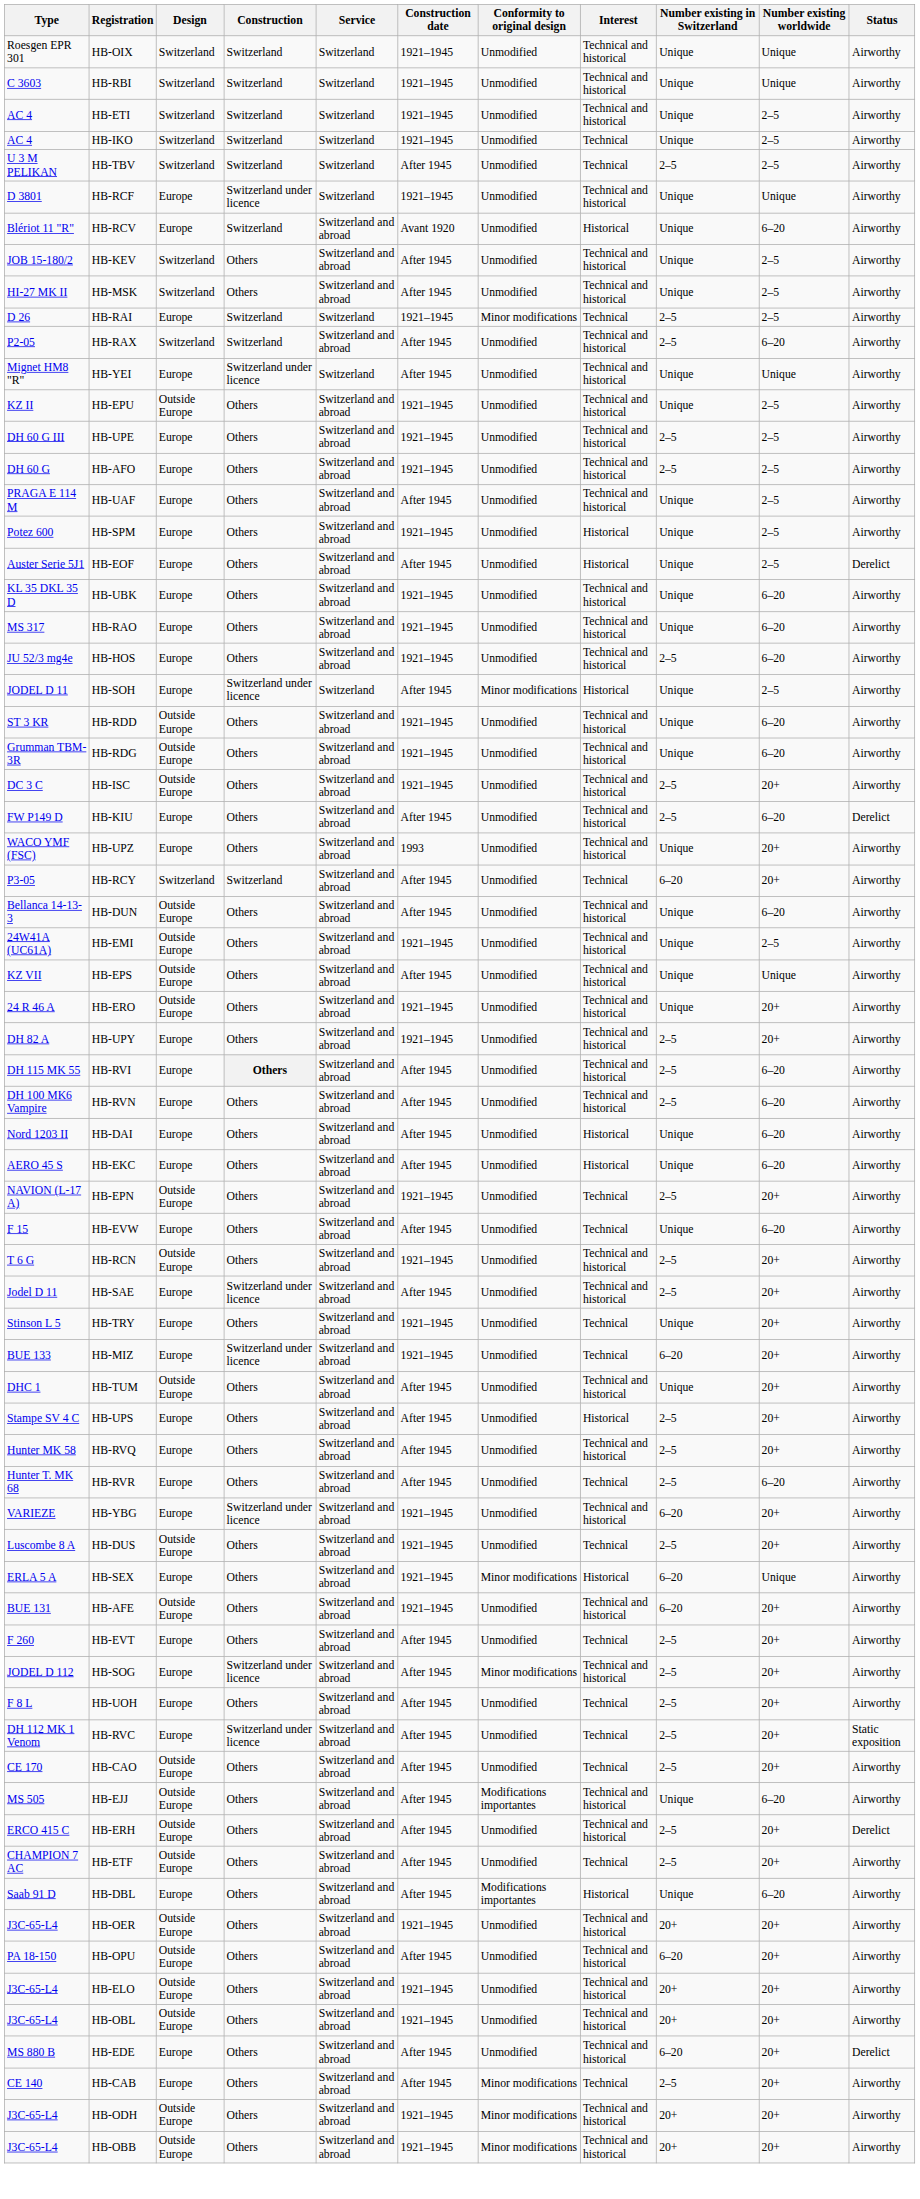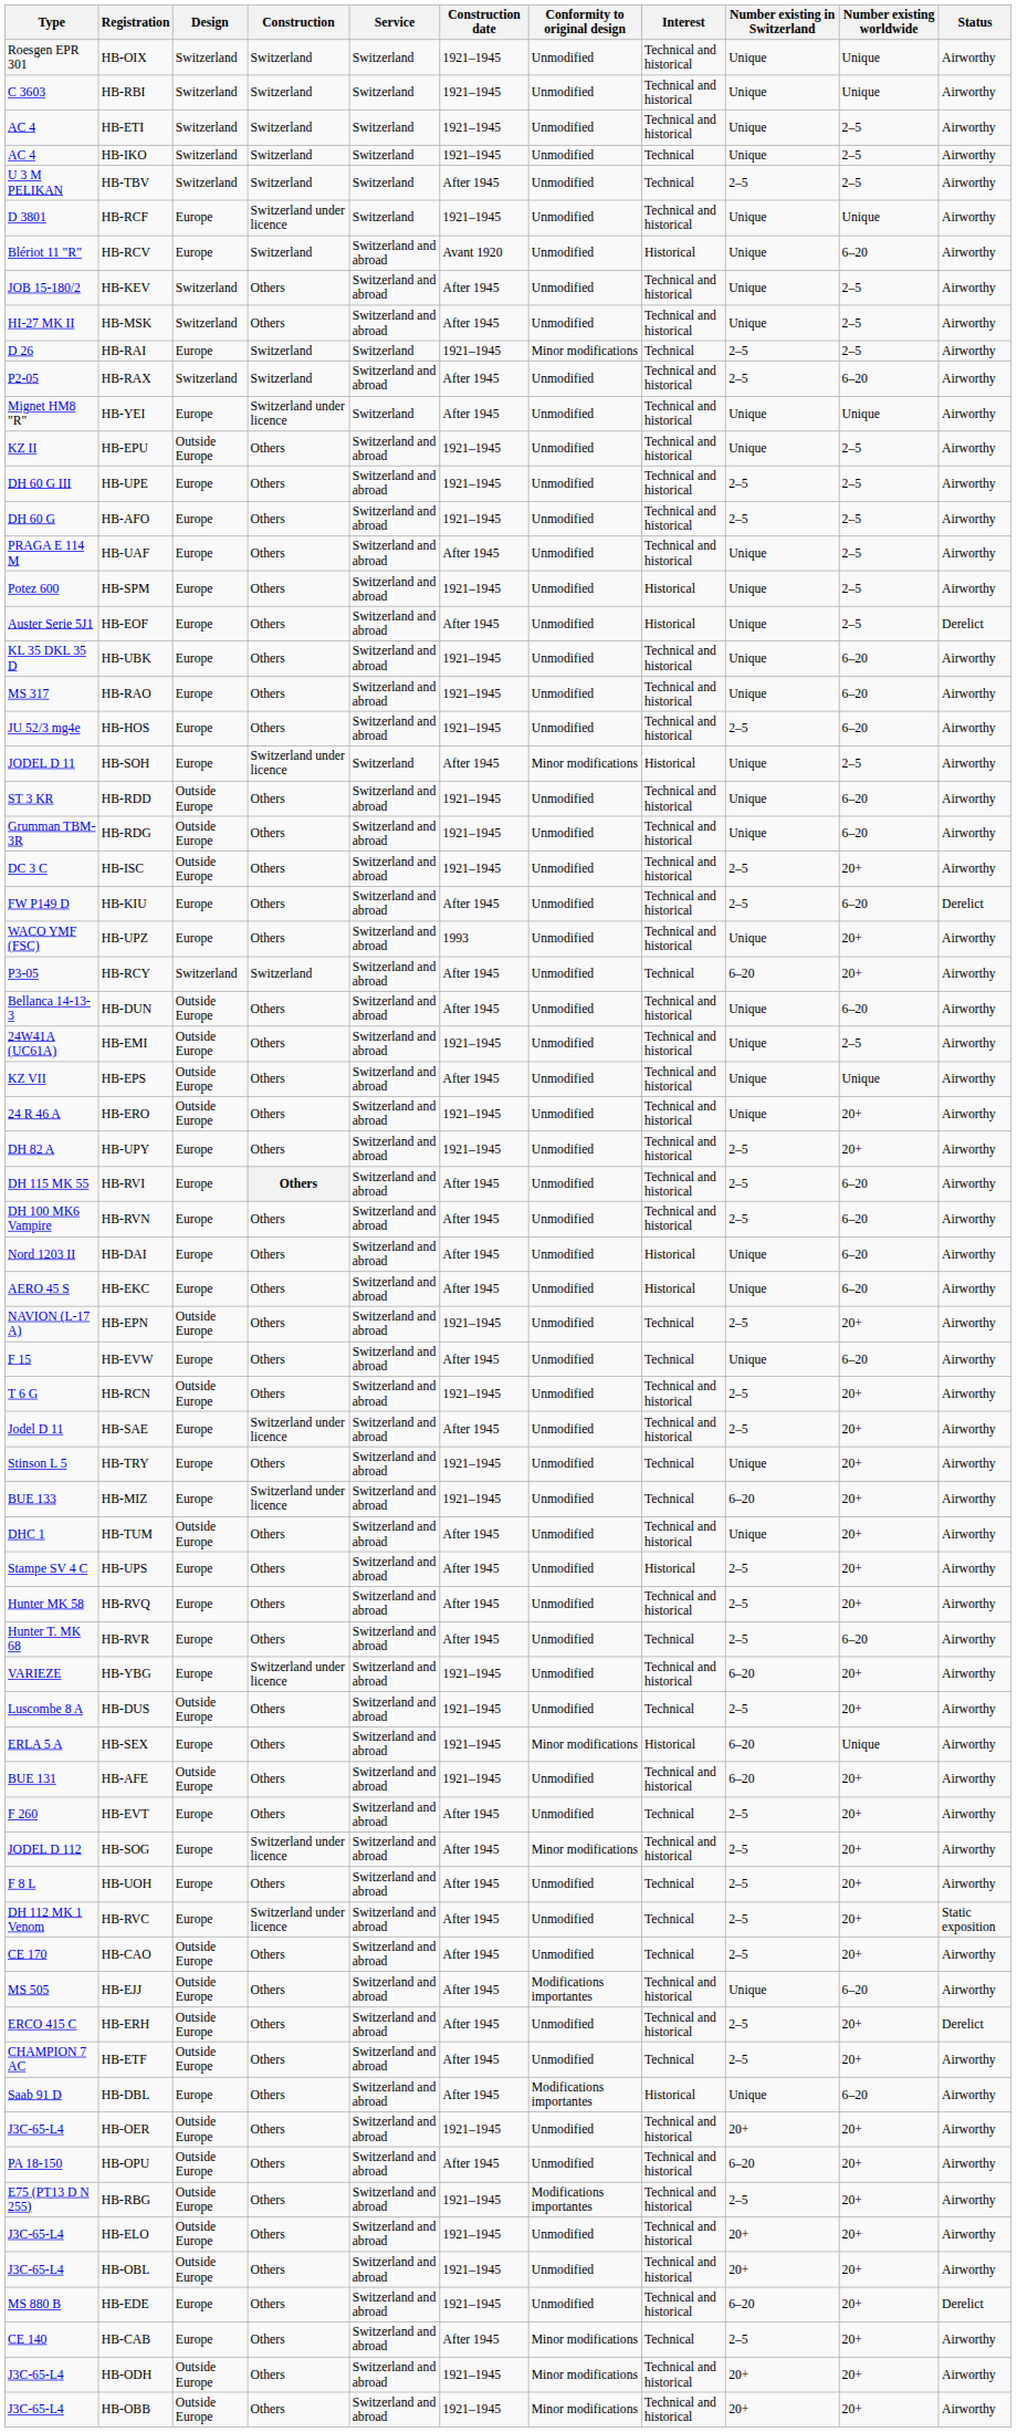+ row: E75 (PT13 D N 255) | HB-RBG | Outside Europe | Others | Switzerland and abroad | 1921–1945 | Modifications importantes | Technical and historical | 2–5 | 20+ | Airworthy
HB-EDE | Construction date: After 1945 -> 1921–1945
